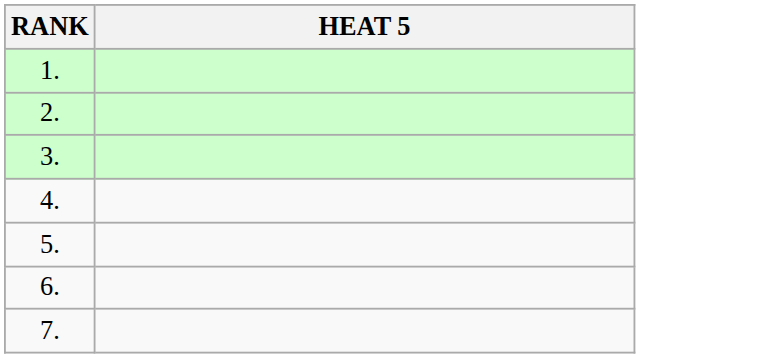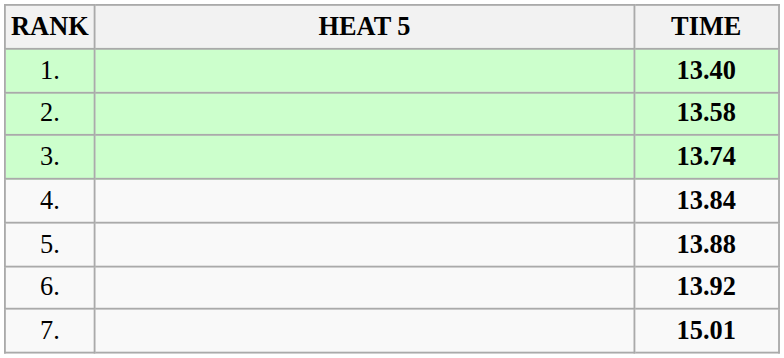+ column: TIME | 13.40 | 13.58 | 13.74 | 13.84 | 13.88 | 13.92 | 15.01
